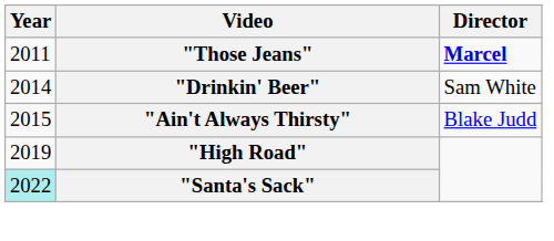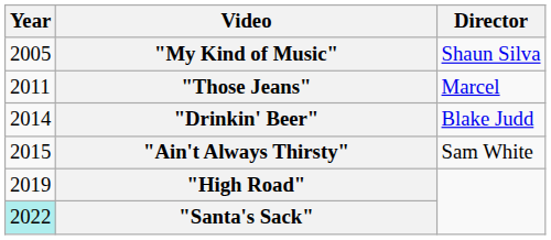+ row: 2005 | "My Kind of Music" | Shaun Silva
"Those Jeans" | Director: bold -> normal
"Drinkin' Beer" | Director: Sam White -> Blake Judd
"Ain't Always Thirsty" | Director: Blake Judd -> Sam White
